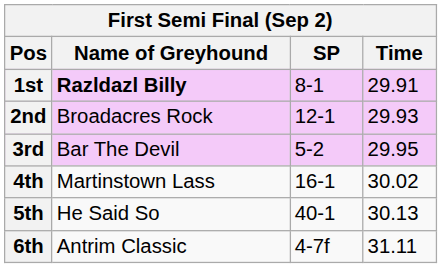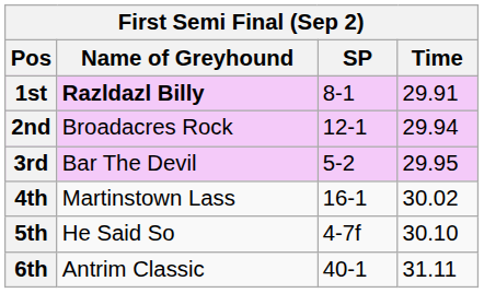2nd | Time: 29.93 -> 29.94
5th | SP: 40-1 -> 4-7f
5th | Time: 30.13 -> 30.10
6th | SP: 4-7f -> 40-1
